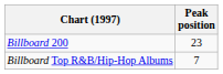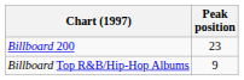Billboard Top R&B/Hip-Hop Albums | Peak position: 7 -> 9
